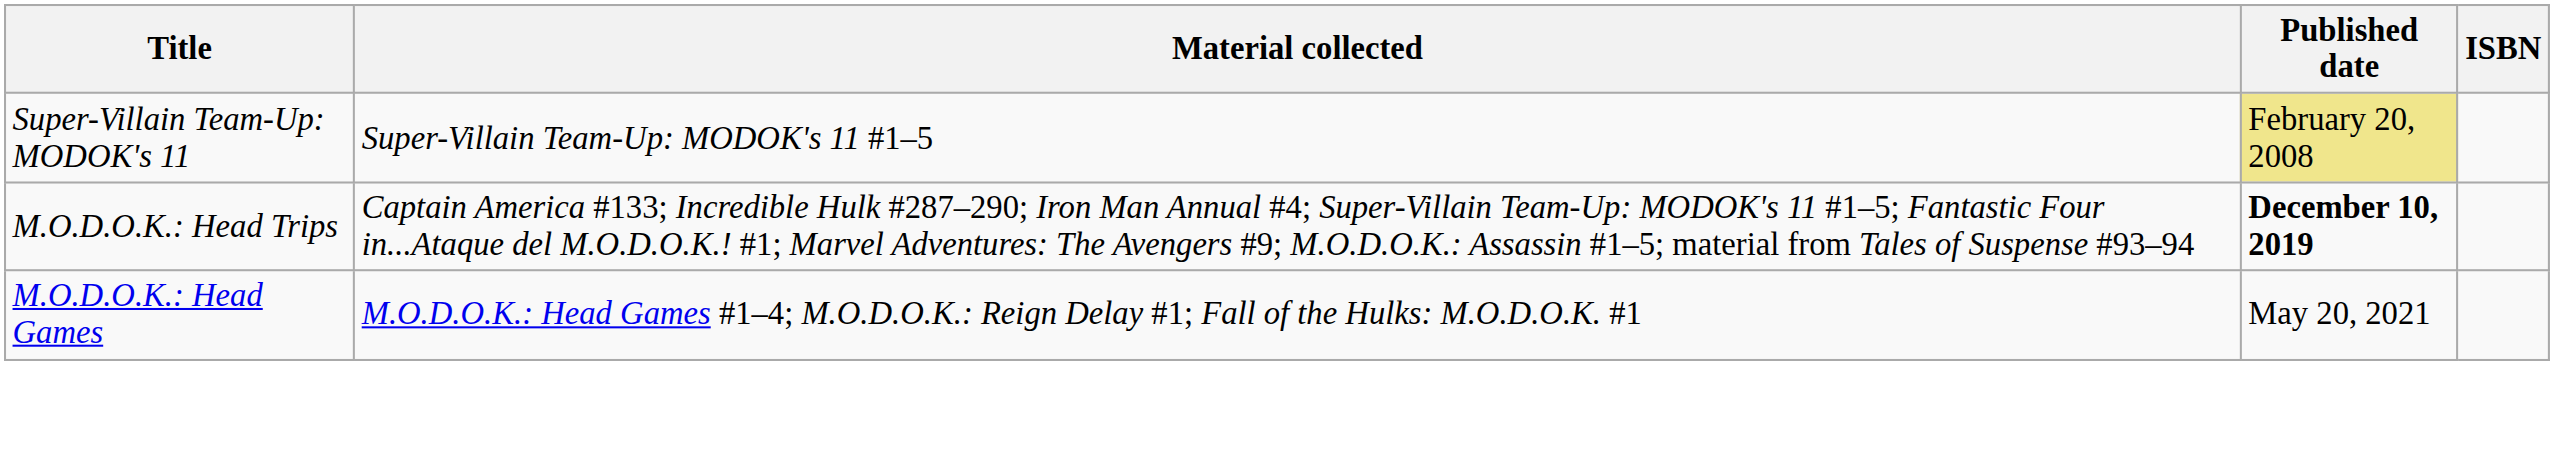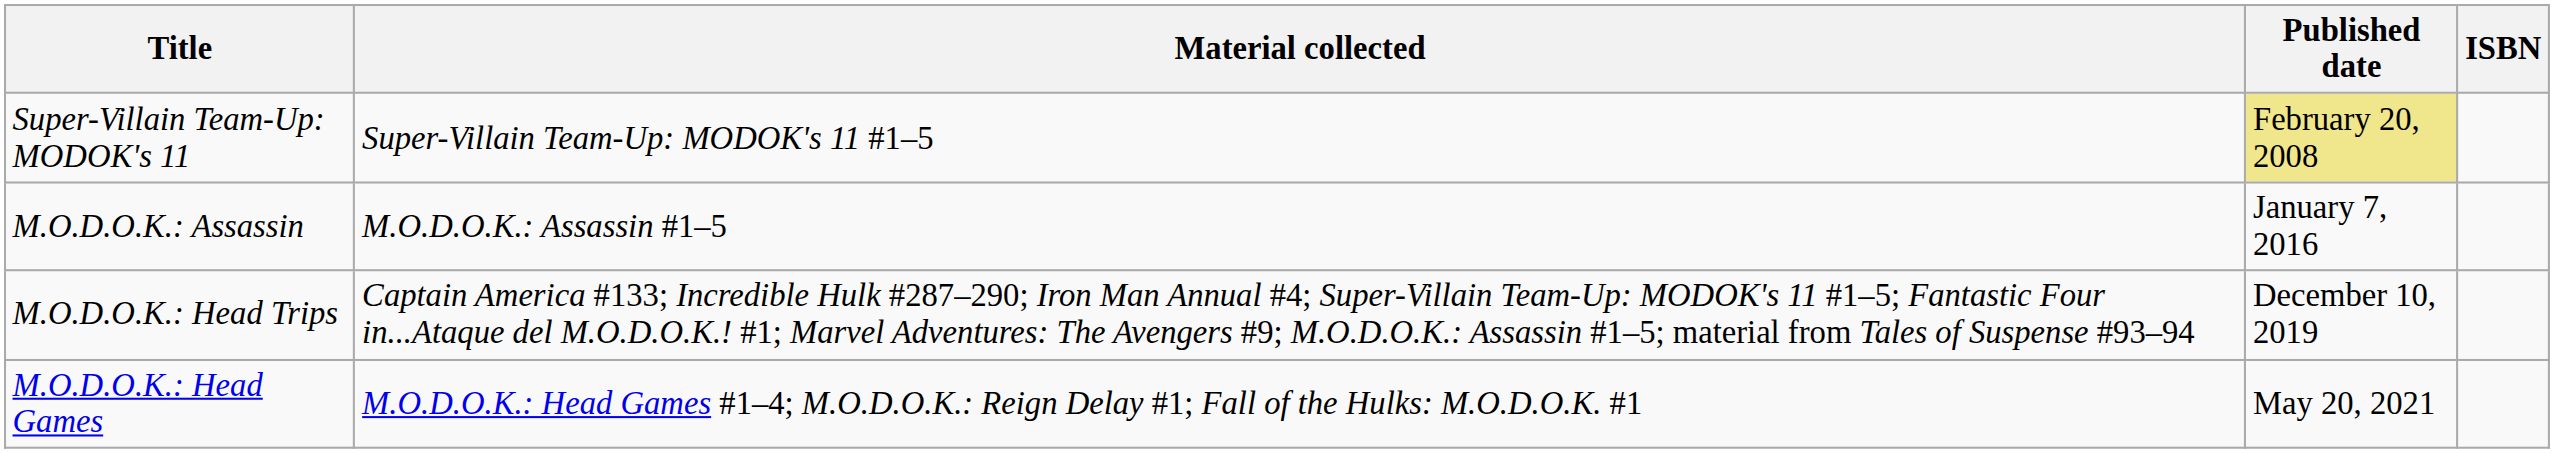+ row: M.O.D.O.K.: Assassin | M.O.D.O.K.: Assassin #1–5 | January 7, 2016
M.O.D.O.K.: Head Trips | Published date: bold -> normal
